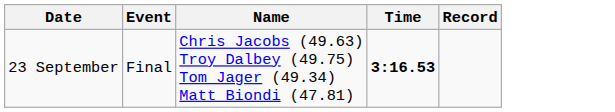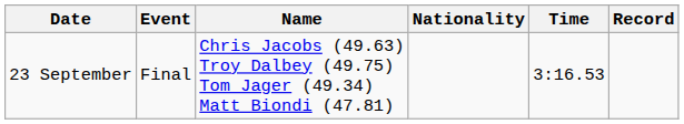+ column: Nationality
23 September | Time: bold -> normal
